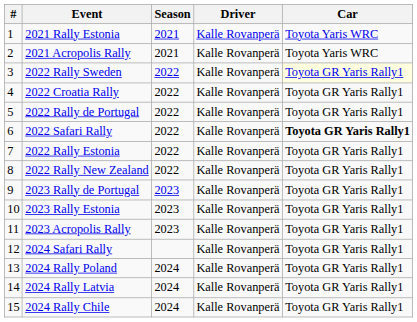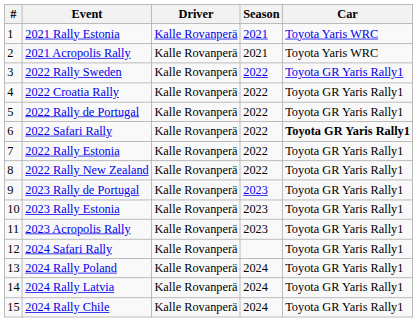columns swapped: Season <-> Driver
2022 Rally Sweden | Car: lightyellow background -> no background
